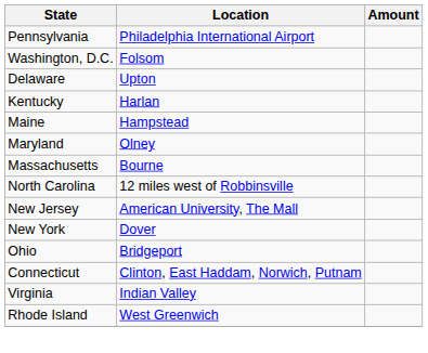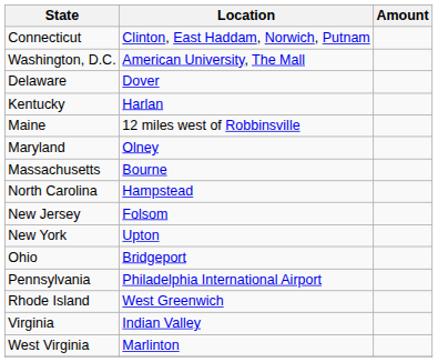rows swapped: Connecticut <-> Pennsylvania
Washington, D.C. | Location: Folsom -> American University, The Mall
Delaware | Location: Upton -> Dover
Maine | Location: Hampstead -> 12 miles west of Robbinsville
North Carolina | Location: 12 miles west of Robbinsville -> Hampstead
New Jersey | Location: American University, The Mall -> Folsom
New York | Location: Dover -> Upton
rows swapped: Rhode Island <-> Virginia
+ row: West Virginia | Marlinton
